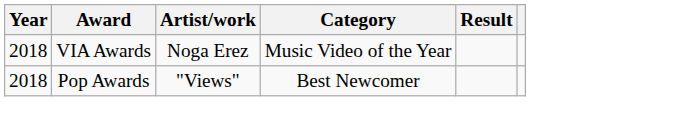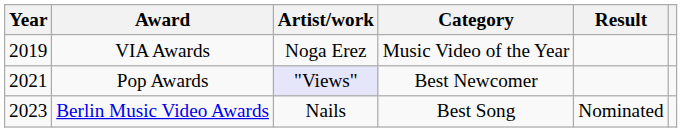VIA Awards | Year: 2018 -> 2019
Pop Awards | Year: 2018 -> 2021
Pop Awards | Artist/work: no background -> lavender background
+ row: 2023 | Berlin Music Video Awards | Nails | Best Song | Nominated
